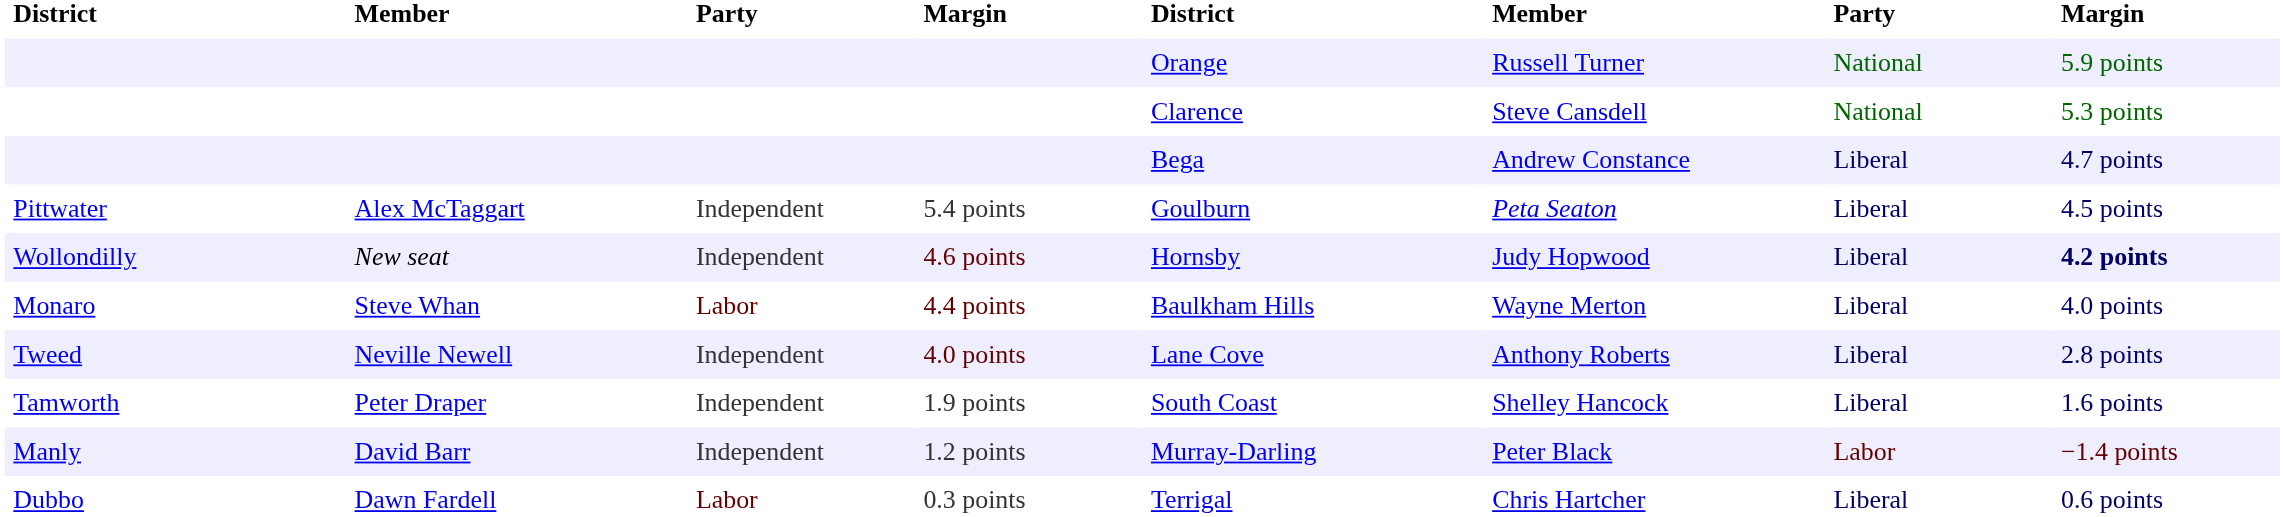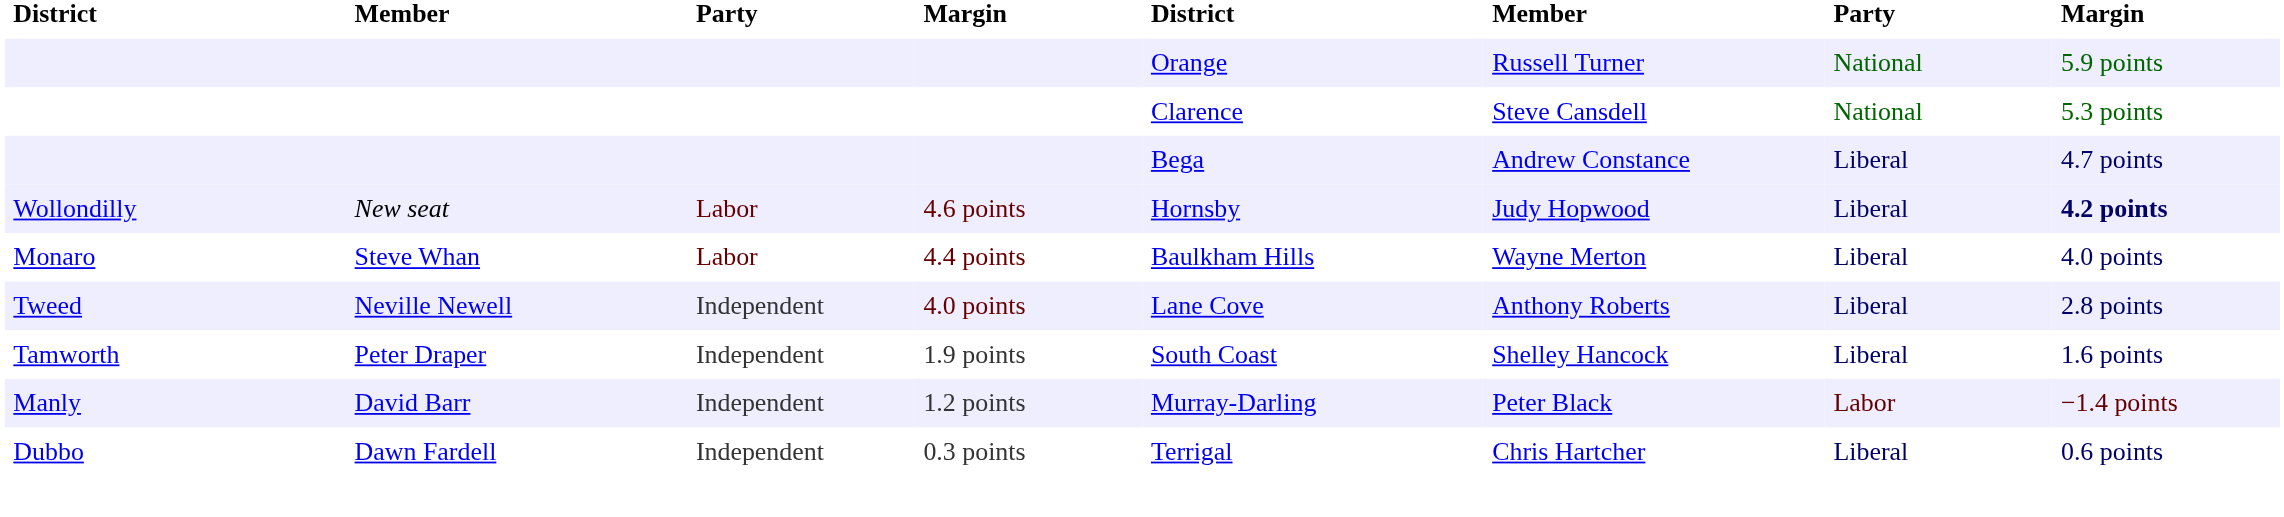- row: Pittwater | Alex McTaggart | Independent | 5.4 points | Goulburn | Peta Seaton | Liberal | 4.5 points
Wollondilly | column 3: Independent -> Labor
Dubbo | column 3: Labor -> Independent
